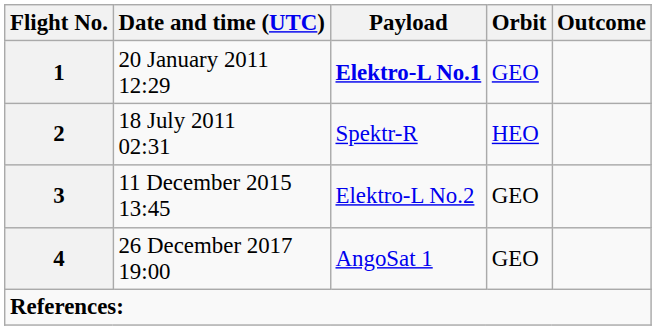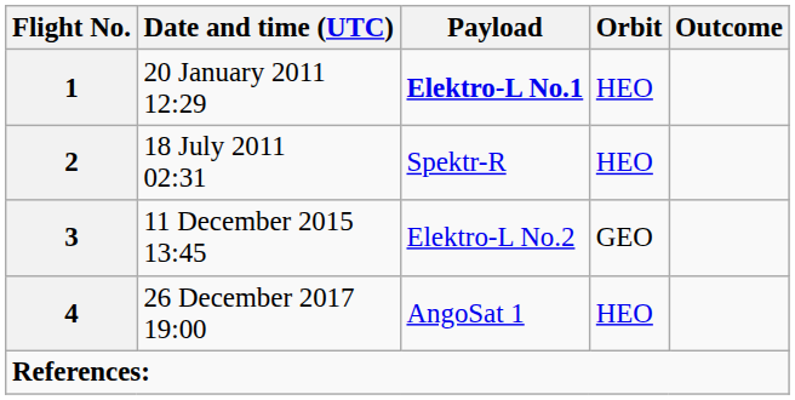20 January 2011 12:29 | Orbit: GEO -> HEO
26 December 2017 19:00 | Orbit: GEO -> HEO
